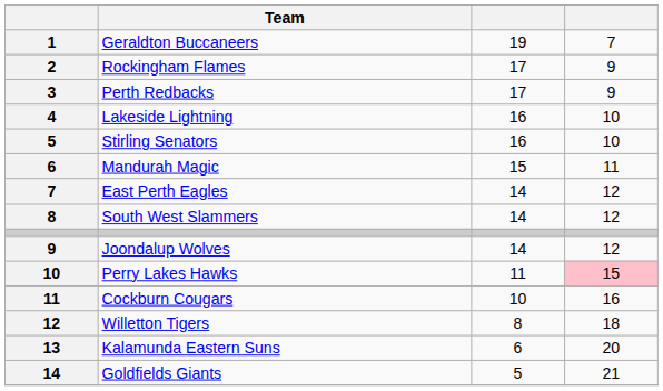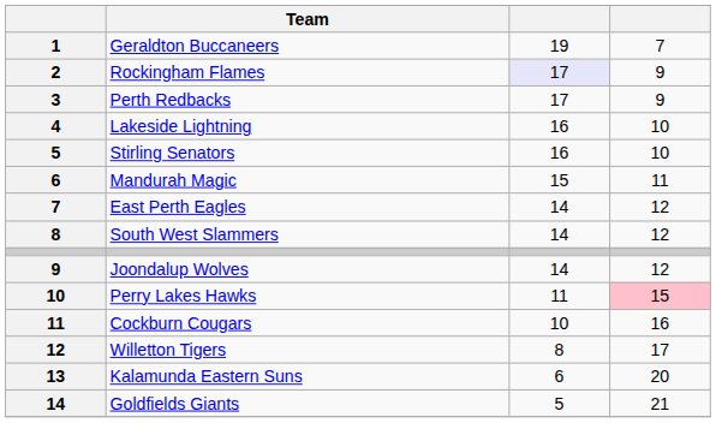Rockingham Flames | column 3: no background -> lavender background
Willetton Tigers | column 4: 18 -> 17
